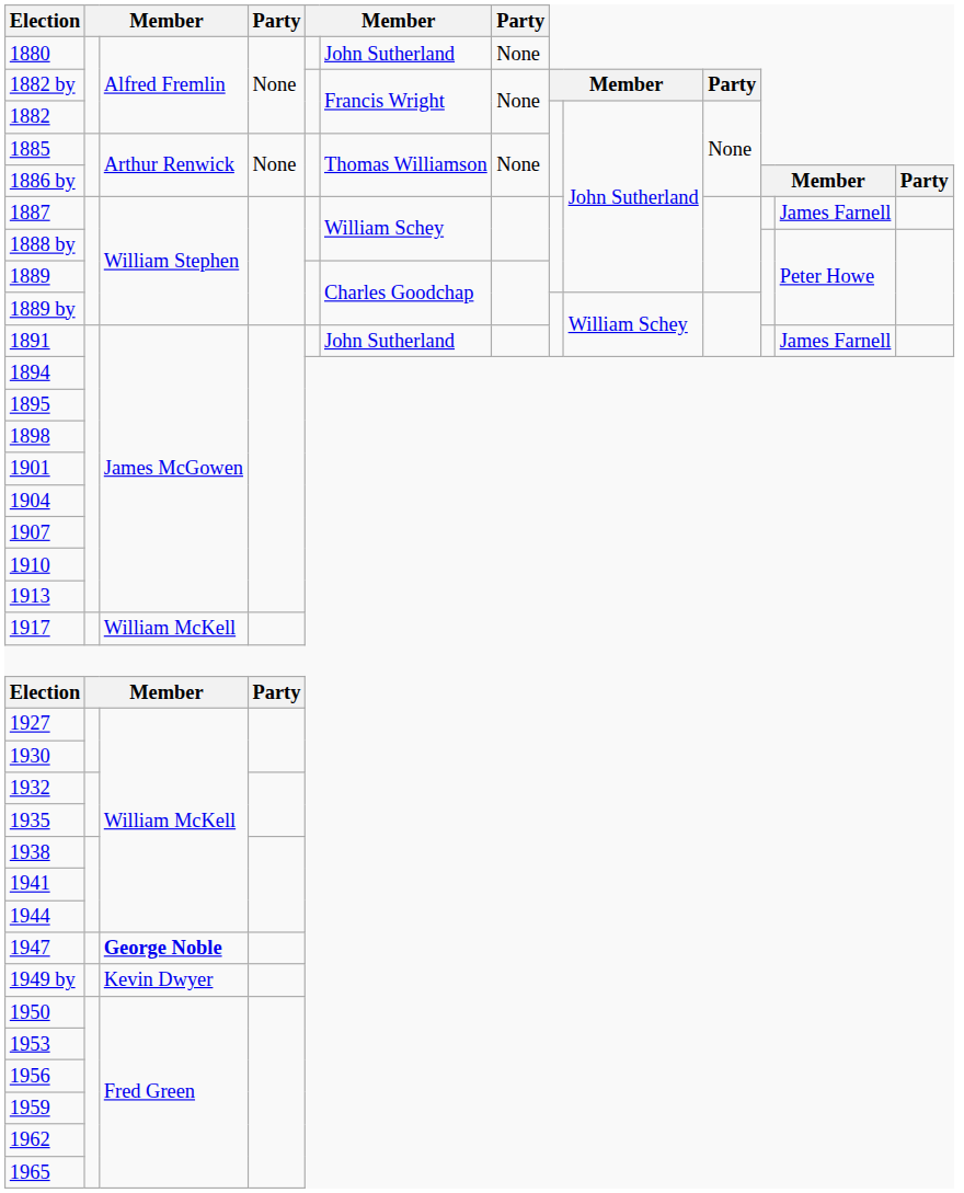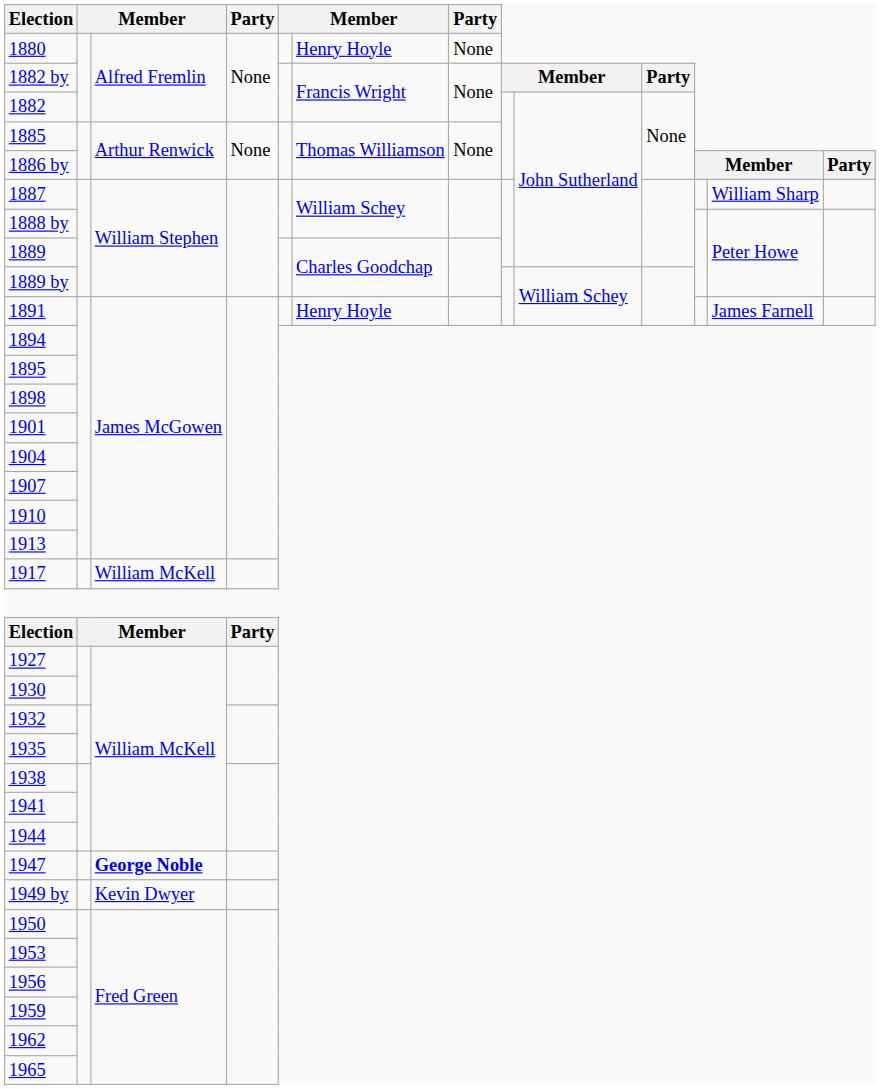1880 | column 6: John Sutherland -> Henry Hoyle
1887 | column 12: James Farnell -> William Sharp
1891 | column 6: John Sutherland -> Henry Hoyle
